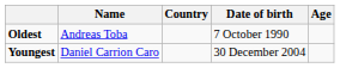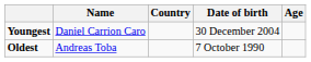rows swapped: Youngest <-> Oldest
